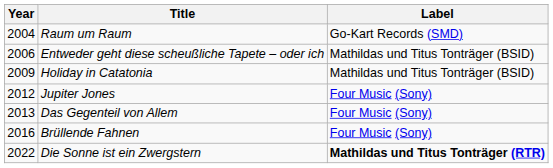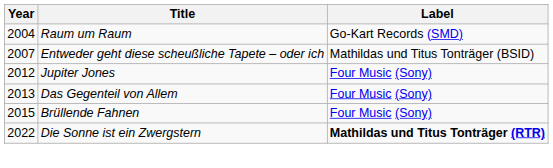Entweder geht diese scheußliche Tapete – oder ich | Year: 2006 -> 2007
- row: 2009 | Holiday in Catatonia | Mathildas und Titus Tonträger (BSID)
Brüllende Fahnen | Year: 2016 -> 2015
